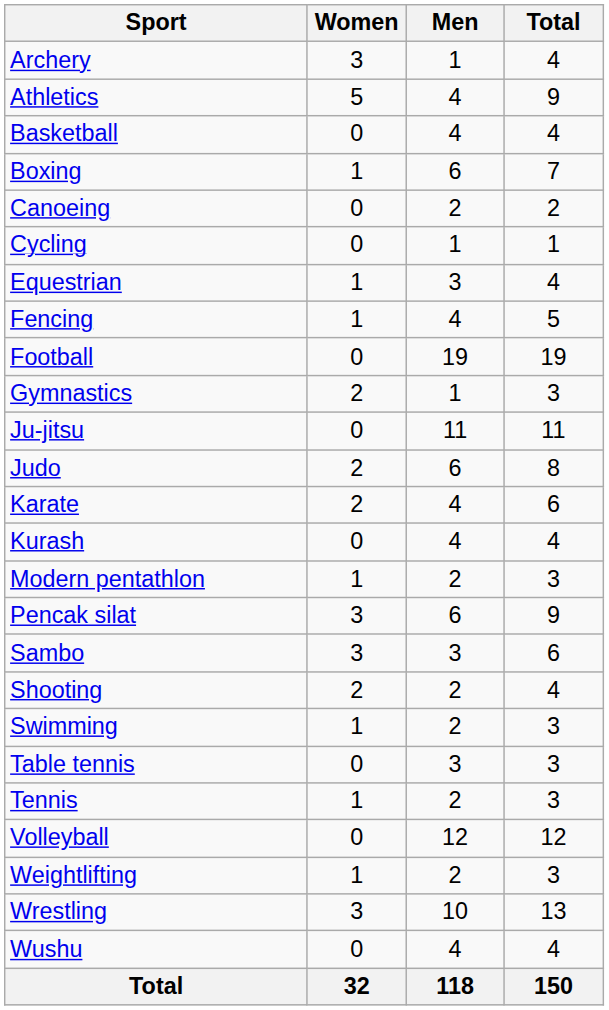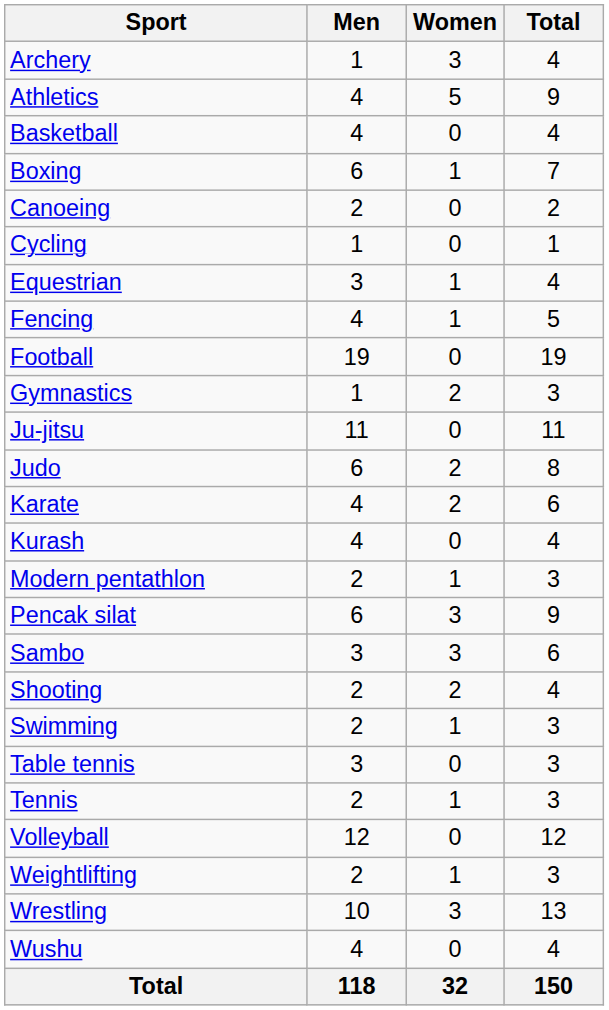columns swapped: Men <-> Women
